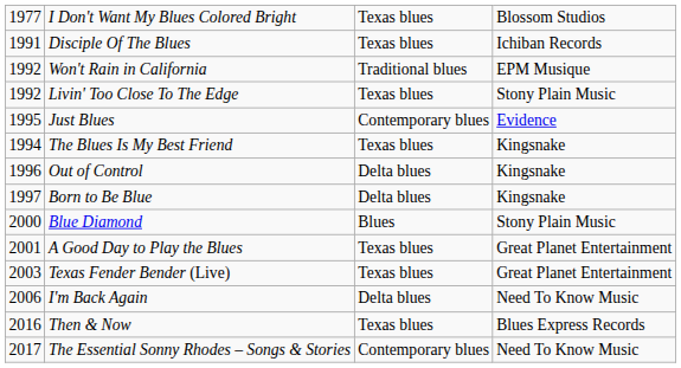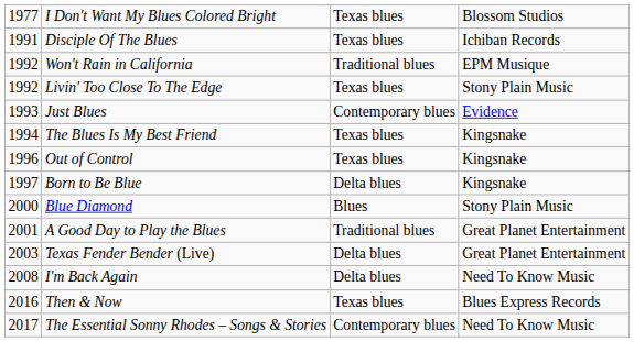Just Blues | column 1: 1995 -> 1993
Out of Control | column 3: Delta blues -> Texas blues
A Good Day to Play the Blues | column 3: Texas blues -> Traditional blues
Texas Fender Bender (Live) | column 3: Texas blues -> Delta blues
I'm Back Again | column 1: 2006 -> 2008
